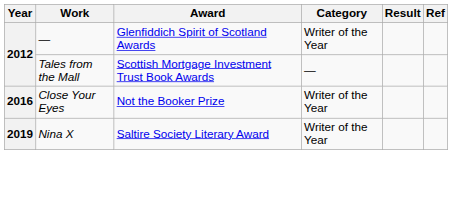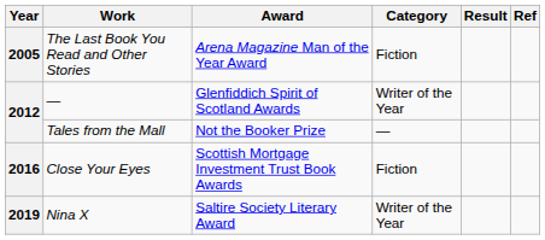+ row: 2005 | The Last Book You Read and Other Stories | Arena Magazine Man of the Year Award | Fiction
Tales from the Mall | Award: Scottish Mortgage Investment Trust Book Awards -> Not the Booker Prize
Close Your Eyes | Award: Not the Booker Prize -> Scottish Mortgage Investment Trust Book Awards
Close Your Eyes | Category: Writer of the Year -> Fiction
